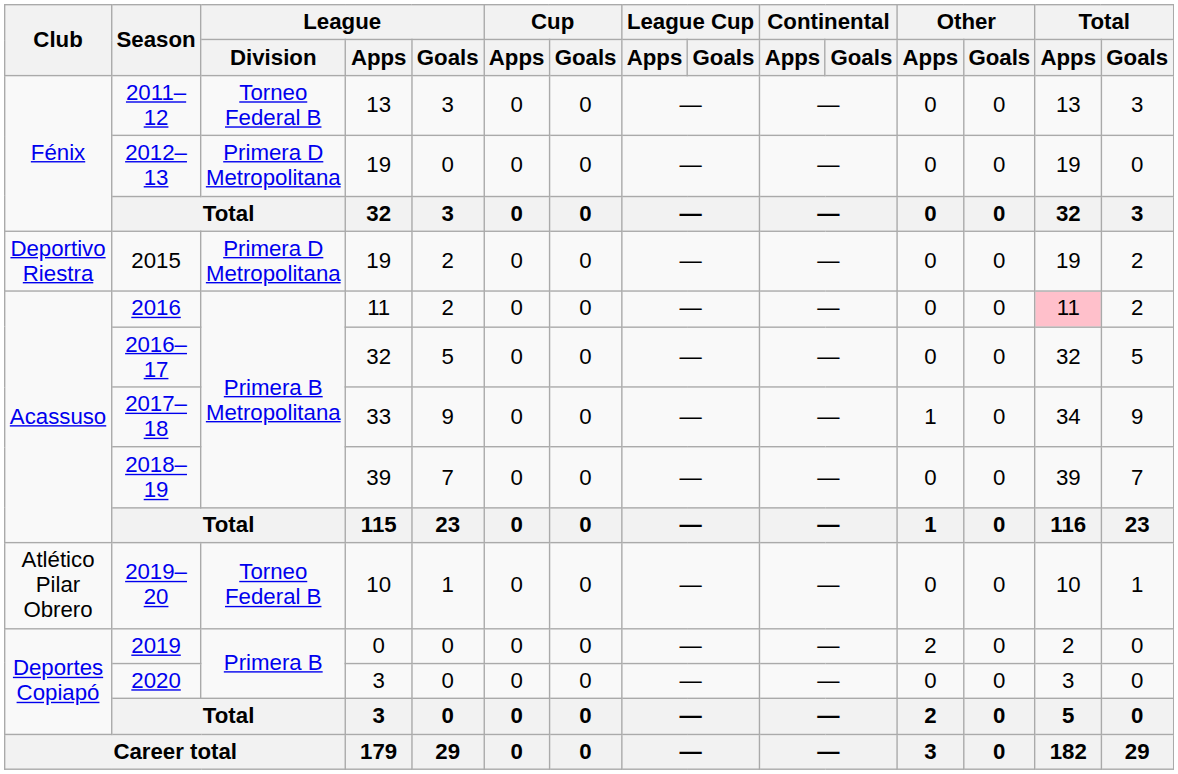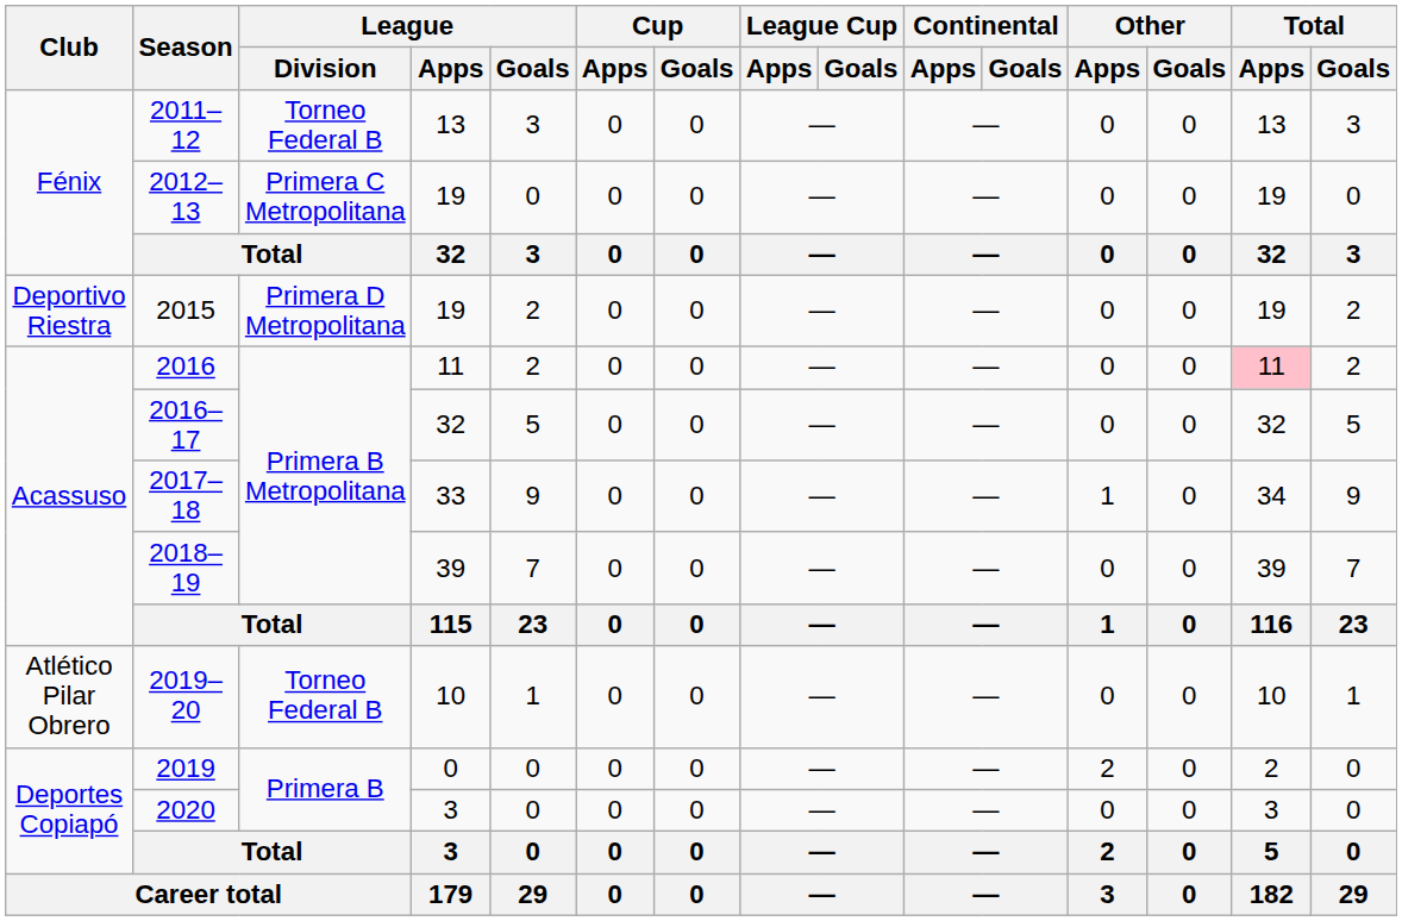2012–13 | League / Division: Primera D Metropolitana -> Primera C Metropolitana
